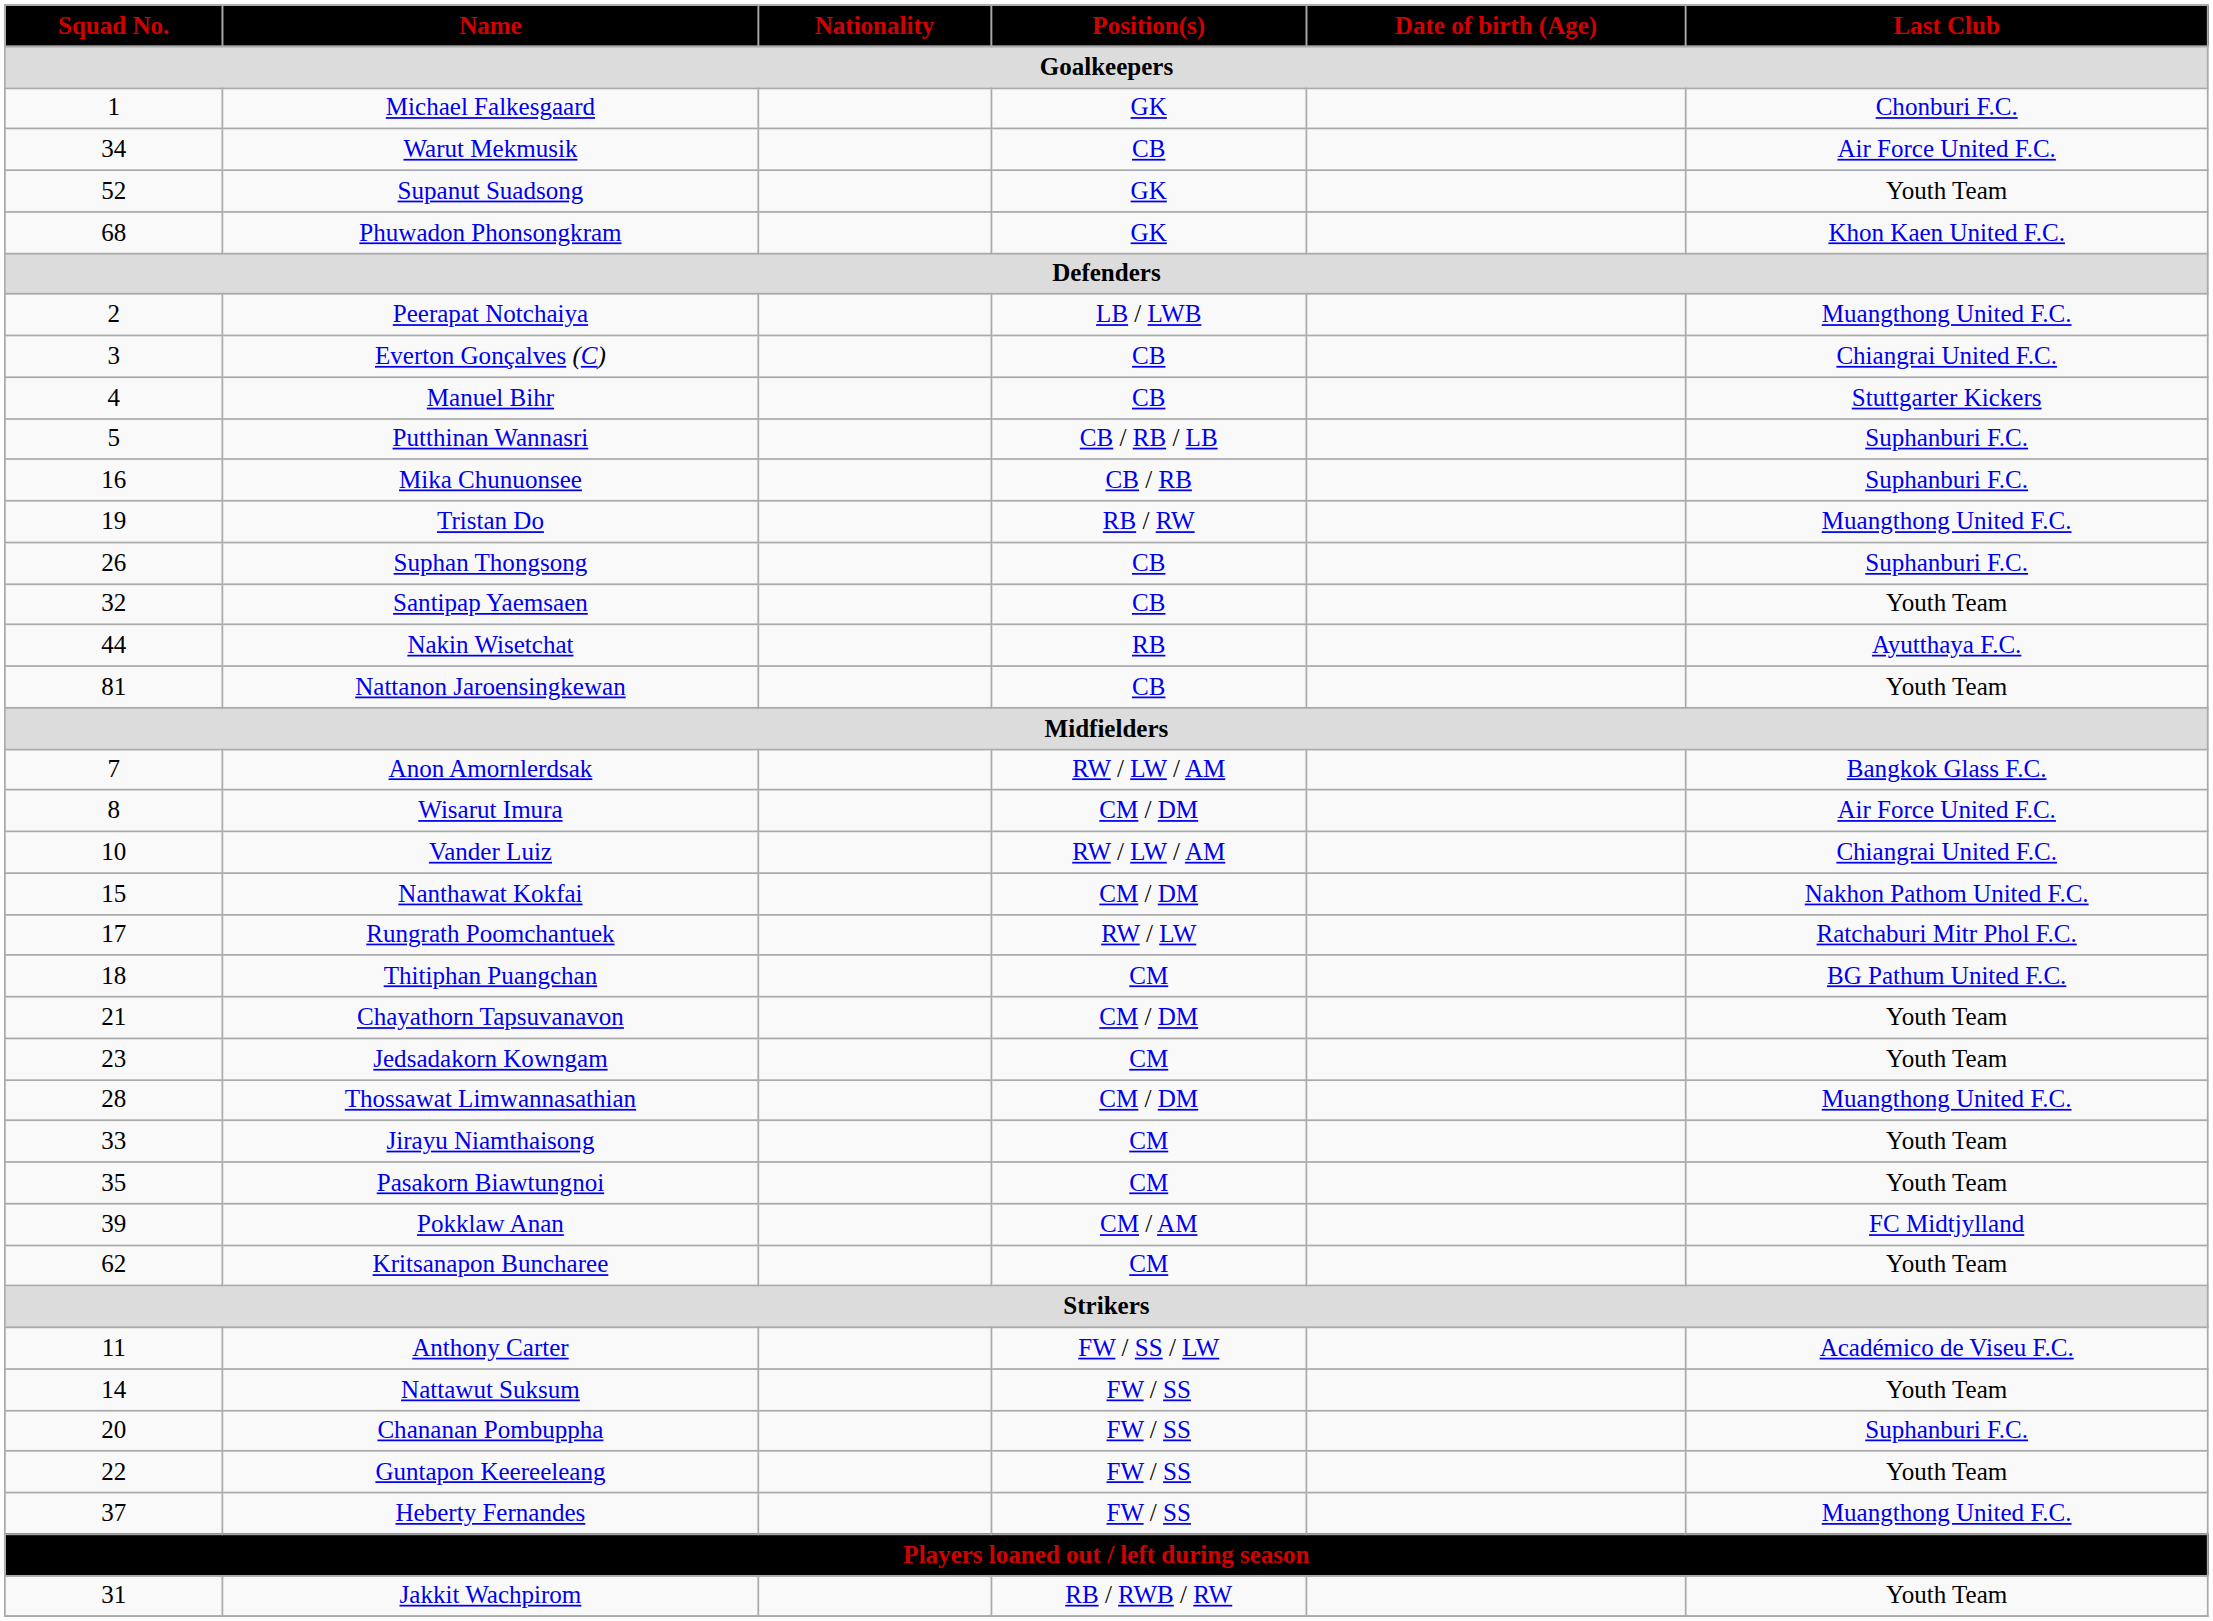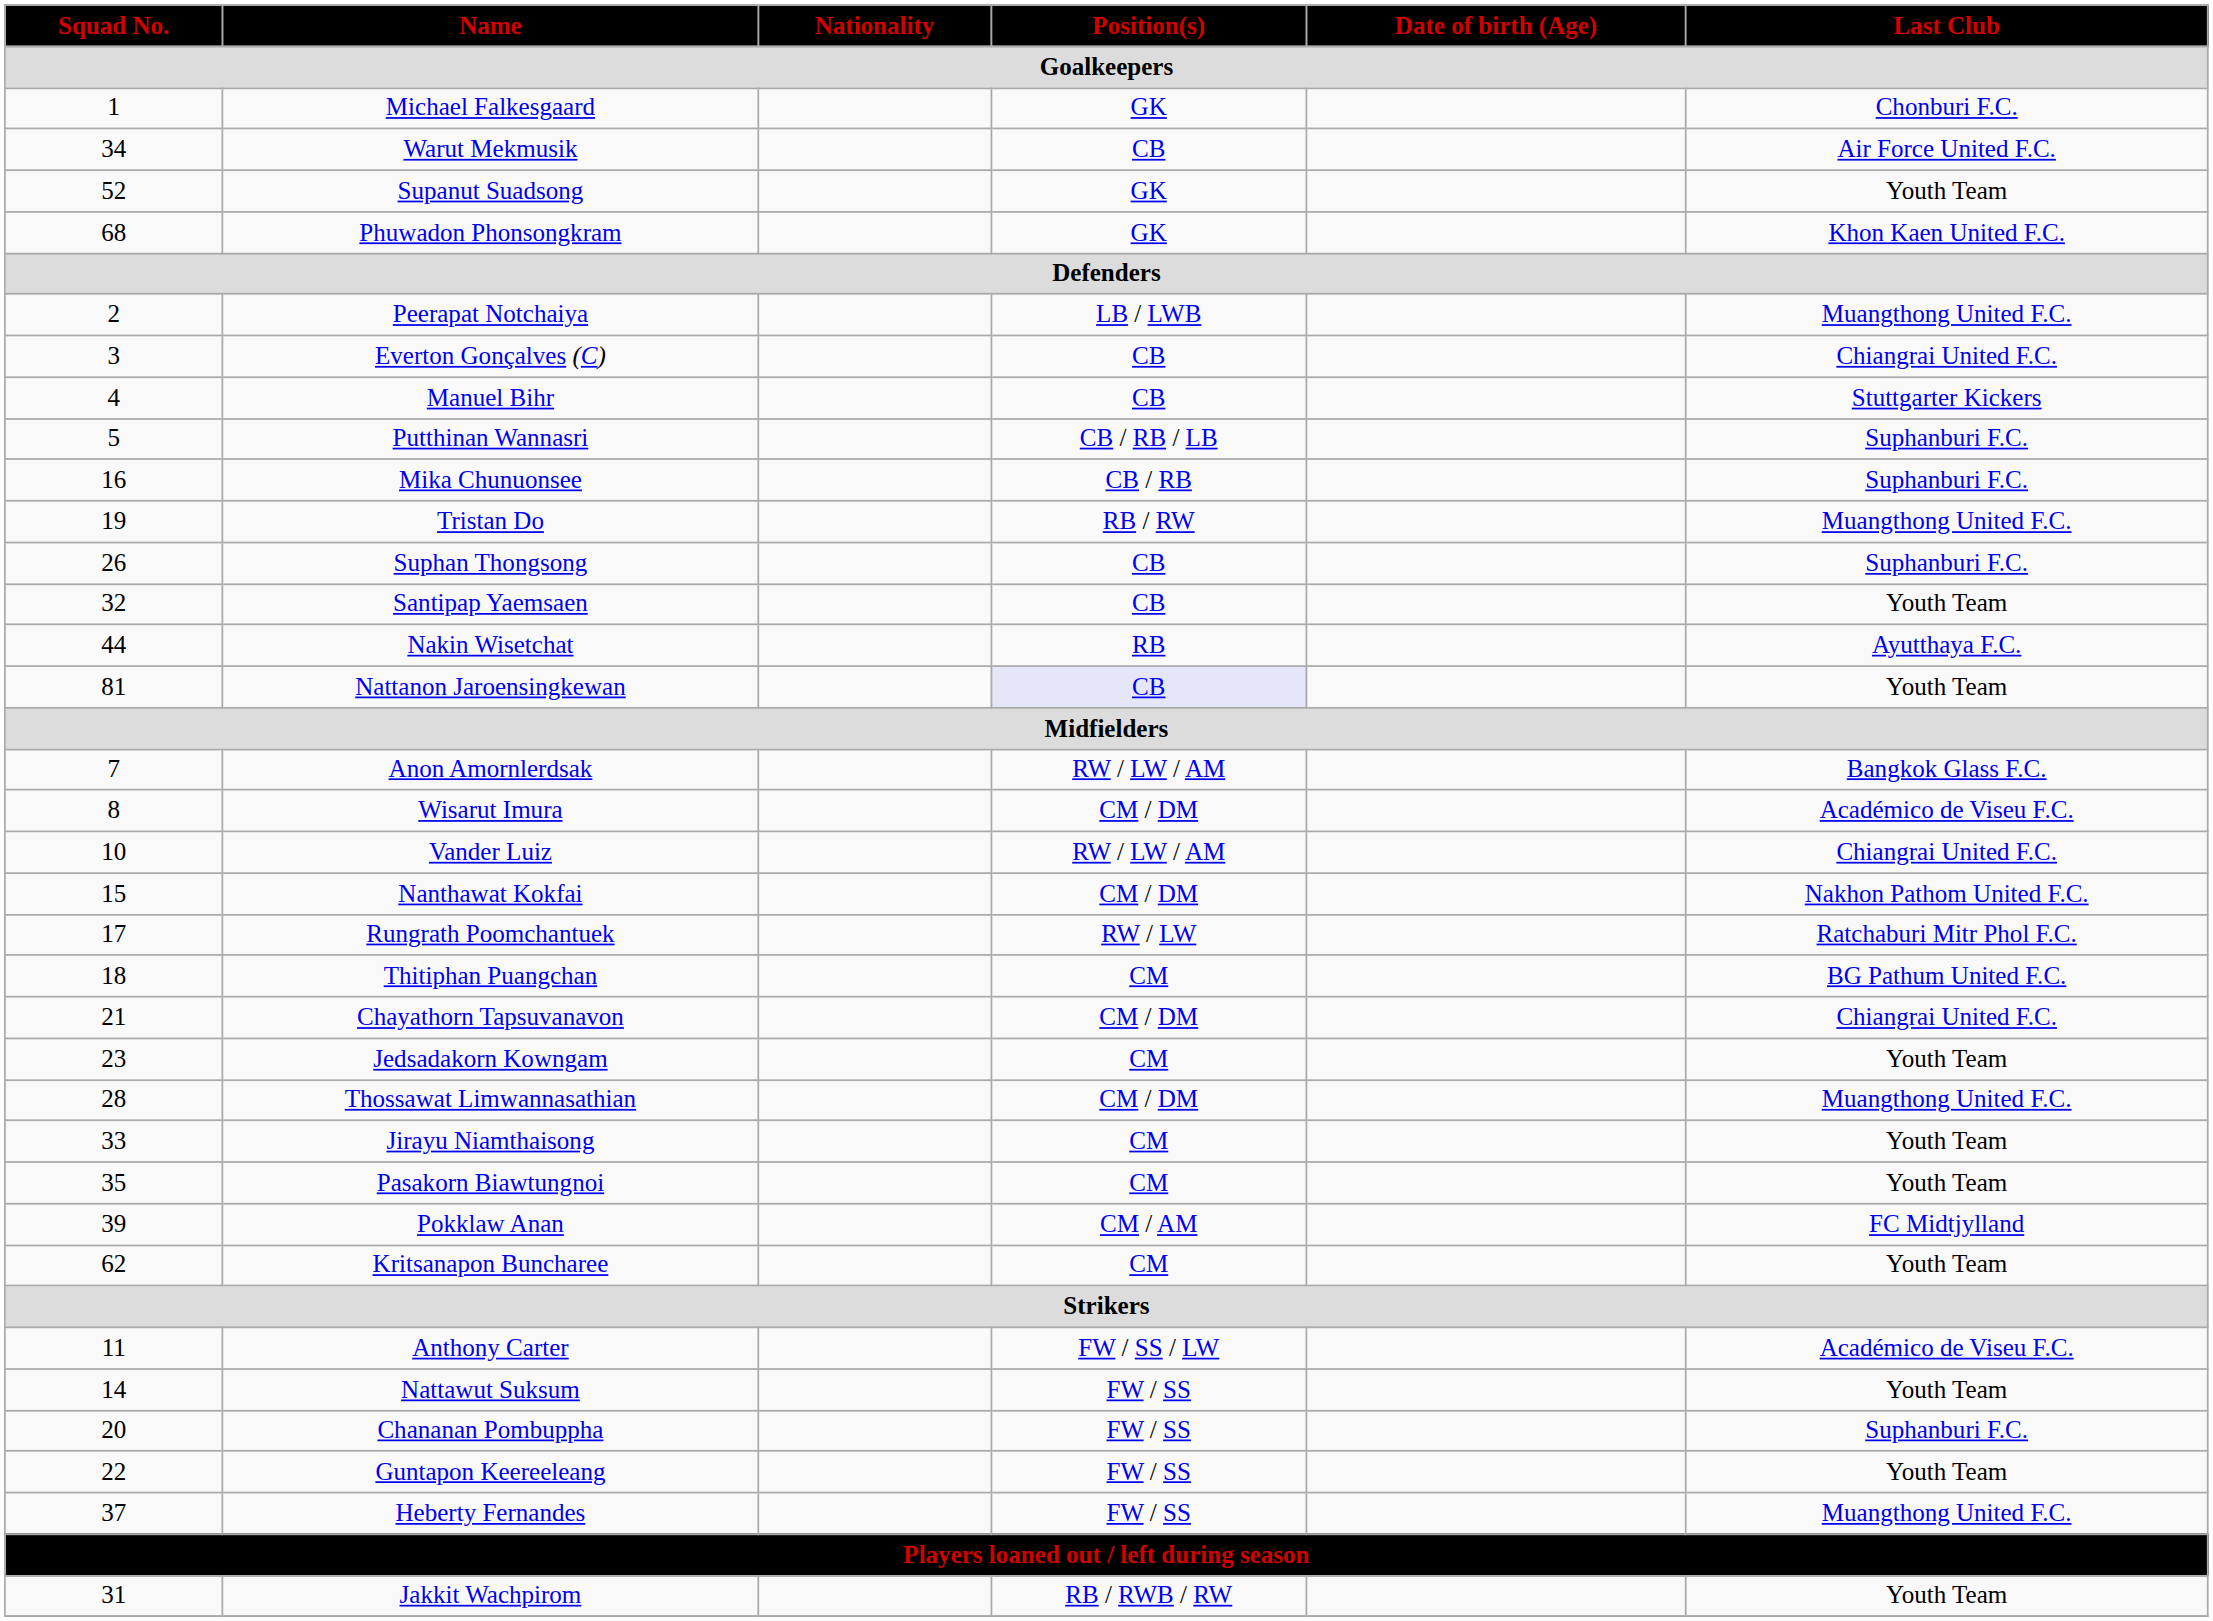Nattanon Jaroensingkewan | Position(s) / Goalkeepers: no background -> lavender background
Wisarut Imura | Last Club / Goalkeepers: Air Force United F.C. -> Académico de Viseu F.C.
Chayathorn Tapsuvanavon | Last Club / Goalkeepers: Youth Team -> Chiangrai United F.C.
